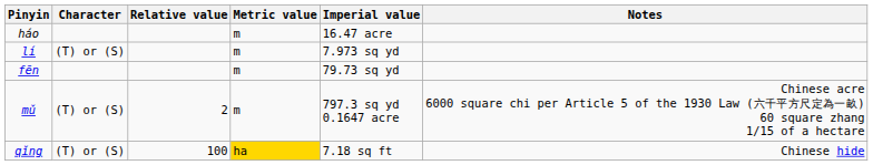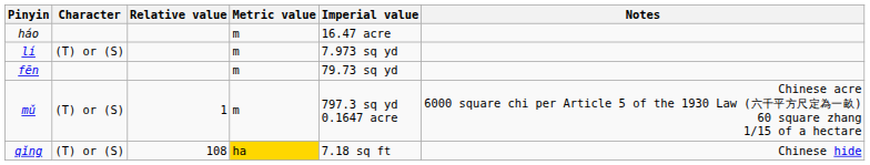mǔ | Relative value: 2 -> 1
qǐng | Relative value: 100 -> 108
